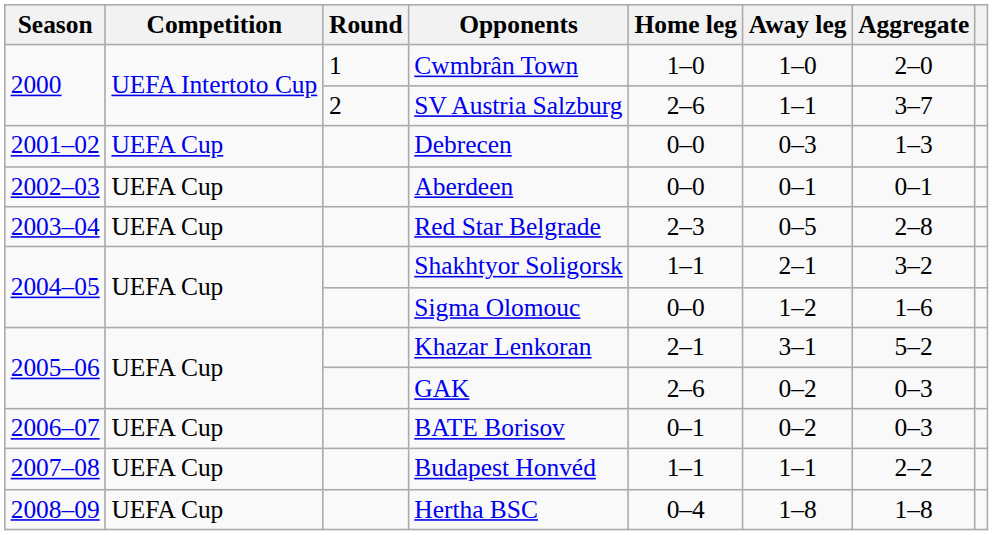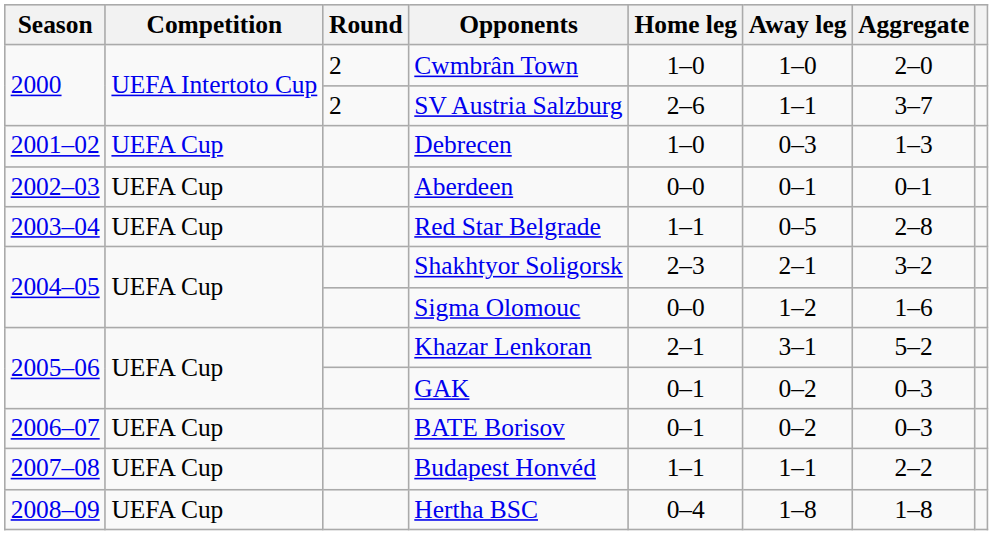Cwmbrân Town | Round: 1 -> 2
Debrecen | Home leg: 0–0 -> 1–0
Red Star Belgrade | Home leg: 2–3 -> 1–1
Shakhtyor Soligorsk | Home leg: 1–1 -> 2–3
GAK | Home leg: 2–6 -> 0–1
